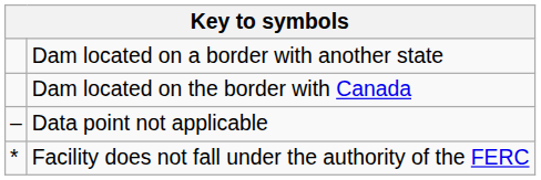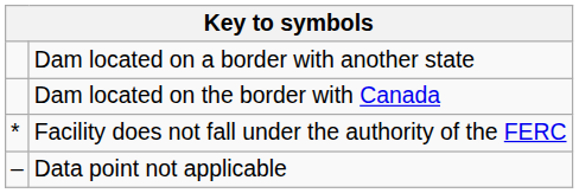rows swapped: Facility does not fall under the authority of the FERC <-> Data point not applicable
